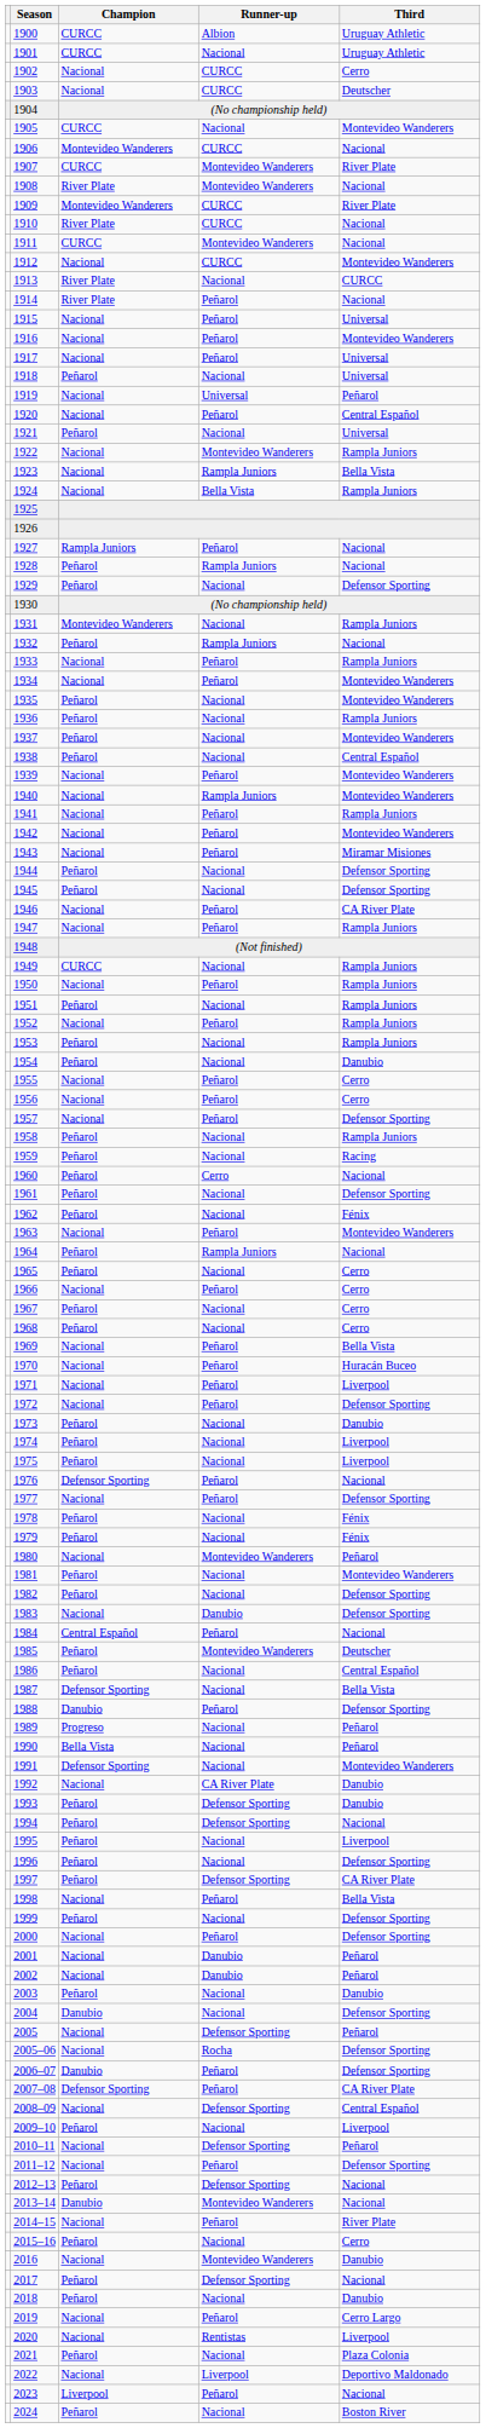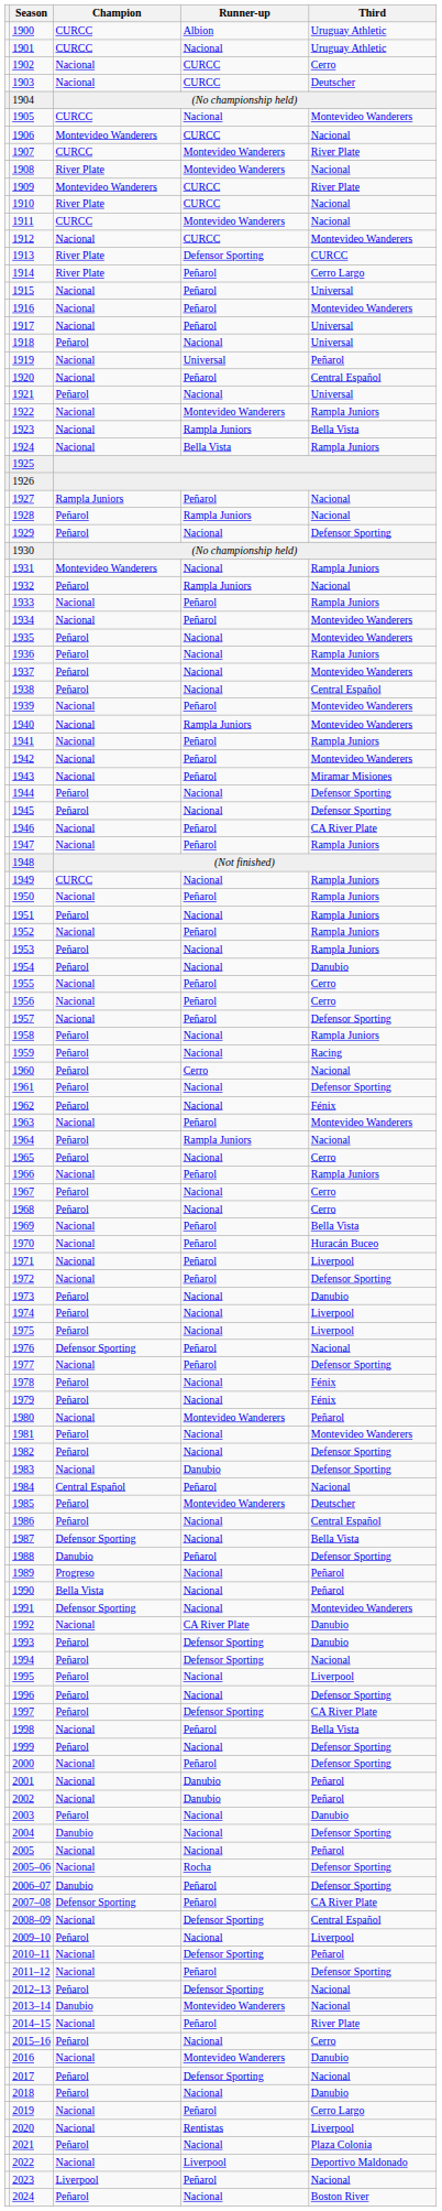1913 | Runner-up: Nacional -> Defensor Sporting
1914 | Third: Nacional -> Cerro Largo
1966 | Third: Cerro -> Rampla Juniors
2005 | Runner-up: Defensor Sporting -> Nacional
